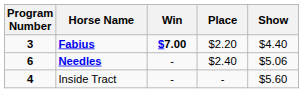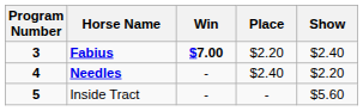Fabius | Show: $4.40 -> $2.40
Needles | Program Number: 6 -> 4
Needles | Show: $5.06 -> $2.20
Inside Tract | Program Number: 4 -> 5
